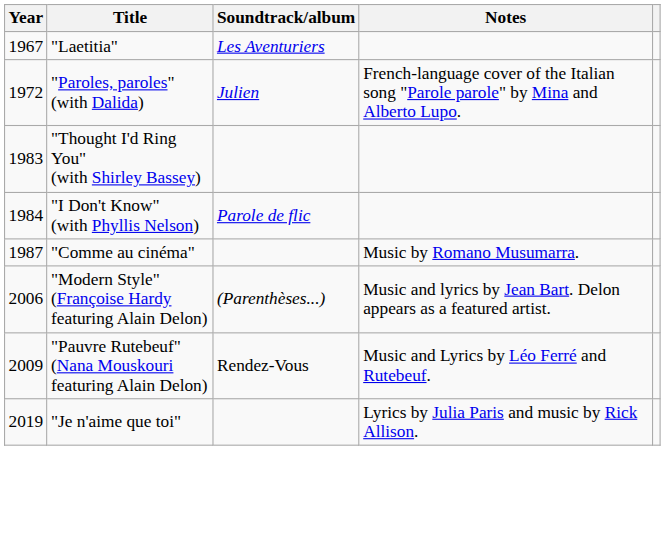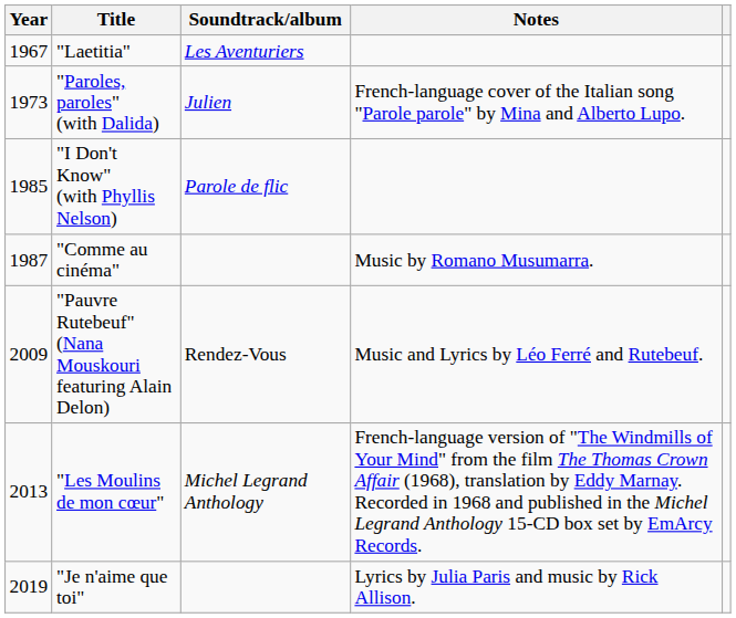"Paroles, paroles" (with Dalida) | Year: 1972 -> 1973
- row: 1983 | "Thought I'd Ring You" (with Shirley Bassey)
"I Don't Know" (with Phyllis Nelson) | Year: 1984 -> 1985
- row: 2006 | "Modern Style" (Françoise Hardy featuring Alain Delon) | (Parenthèses...) | Music and lyrics by Jean Bart. Delon appears as a featured artist.
+ row: 2013 | "Les Moulins de mon cœur" | Michel Legrand Anthology | French-language version of "The Windmills of Your Mind" from the film The Thomas Crown Affair (1968), translation by Eddy Marnay. Recorded in 1968 and published in the Michel Legrand Anthology 15-CD box set by EmArcy Records.
